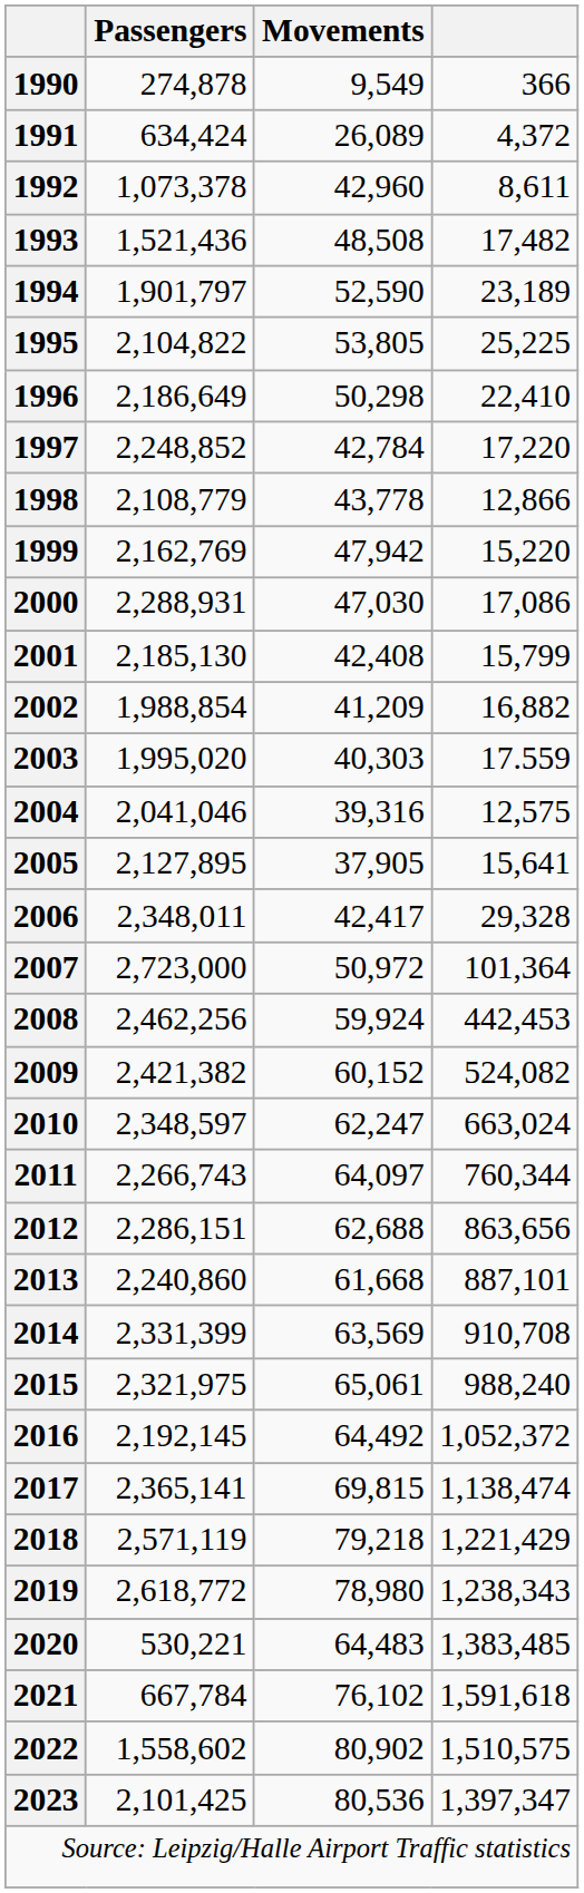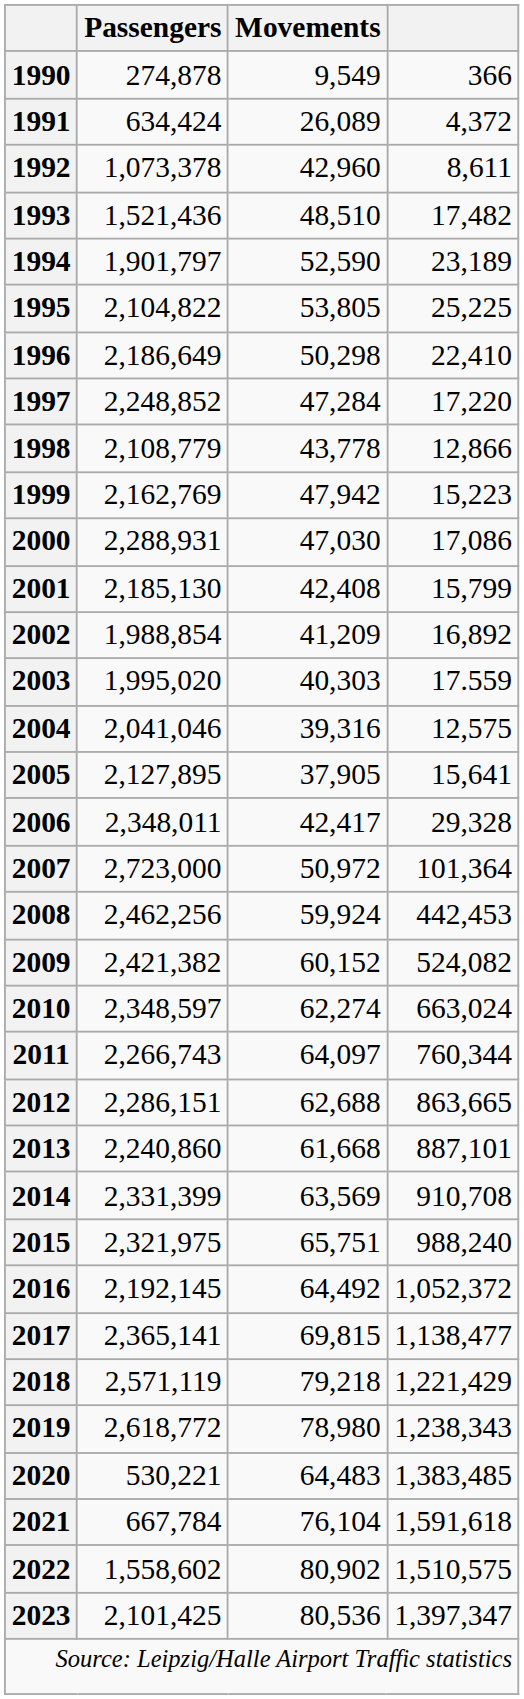1993 | Movements: 48,508 -> 48,510
1997 | Movements: 42,784 -> 47,284
1999 | column 4: 15,220 -> 15,223
2002 | column 4: 16,882 -> 16,892
2010 | Movements: 62,247 -> 62,274
2012 | column 4: 863,656 -> 863,665
2015 | Movements: 65,061 -> 65,751
2017 | column 4: 1,138,474 -> 1,138,477
2021 | Movements: 76,102 -> 76,104
